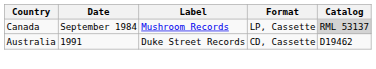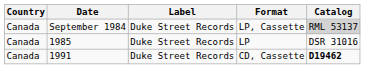LP, Cassette | Label: Mushroom Records -> Duke Street Records
+ row: Canada | 1985 | Duke Street Records | LP | DSR 31016
CD, Cassette | Country: Australia -> Canada
CD, Cassette | Catalog: normal -> bold
